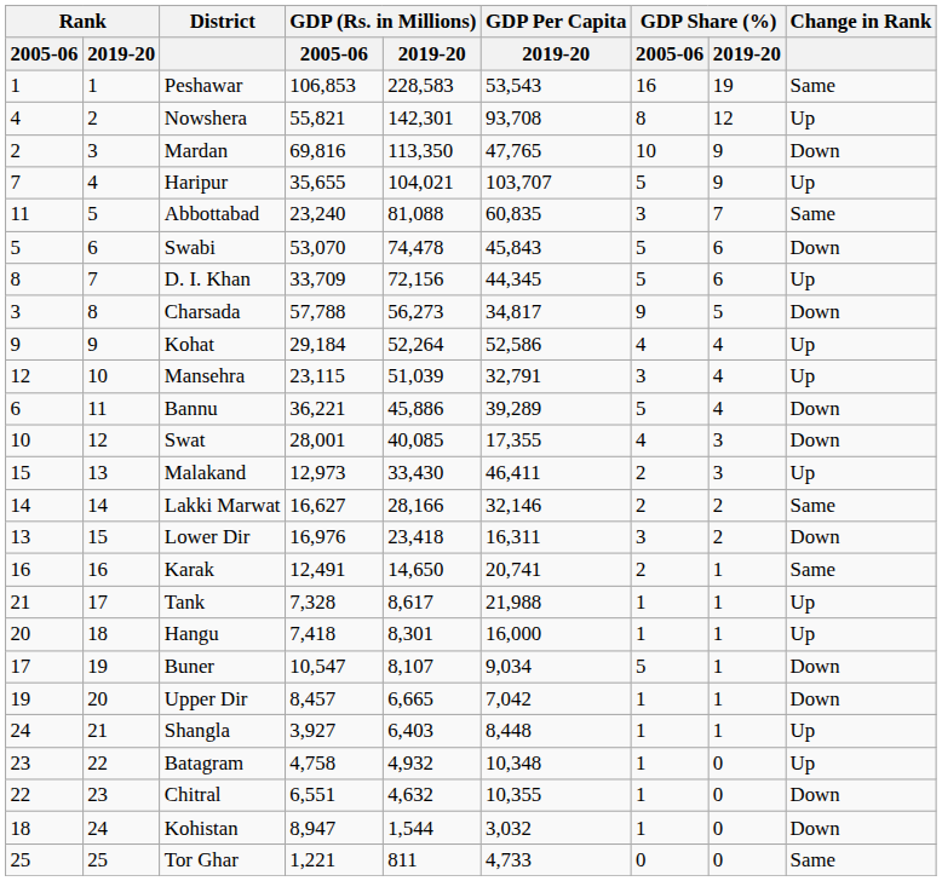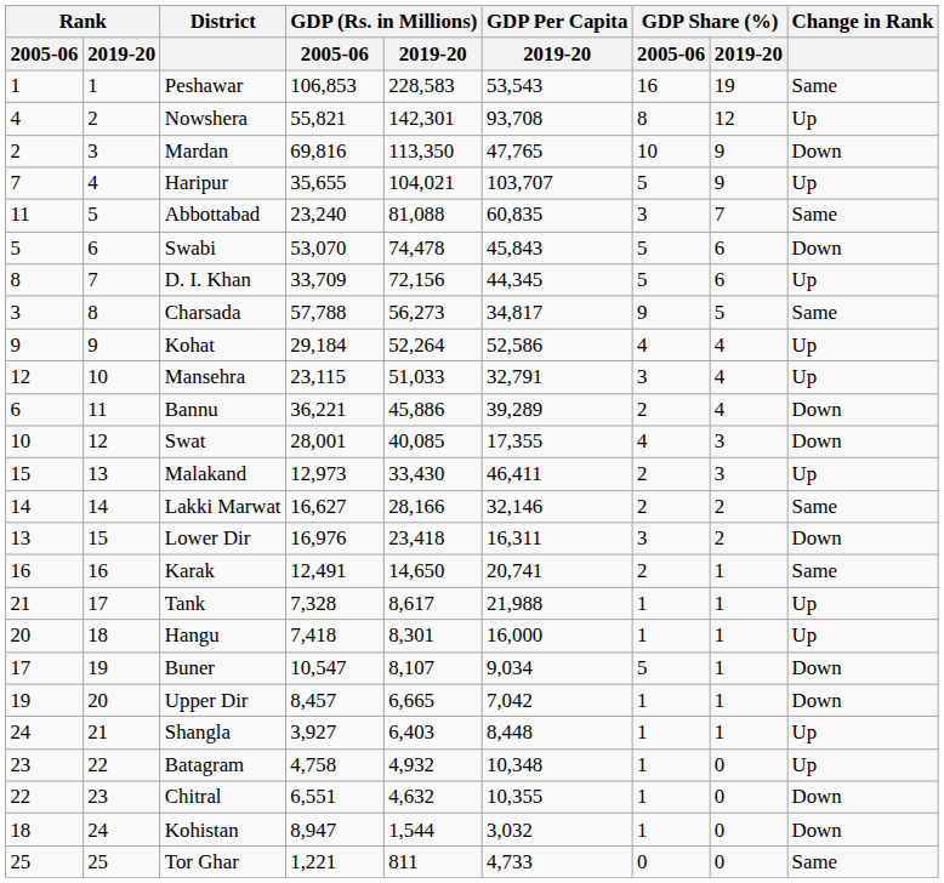Charsada | Change in Rank: Down -> Same
Mansehra | GDP (Rs. in Millions) / 2019-20: 51,039 -> 51,033
Bannu | GDP Share (%) / 2005-06: 5 -> 2
